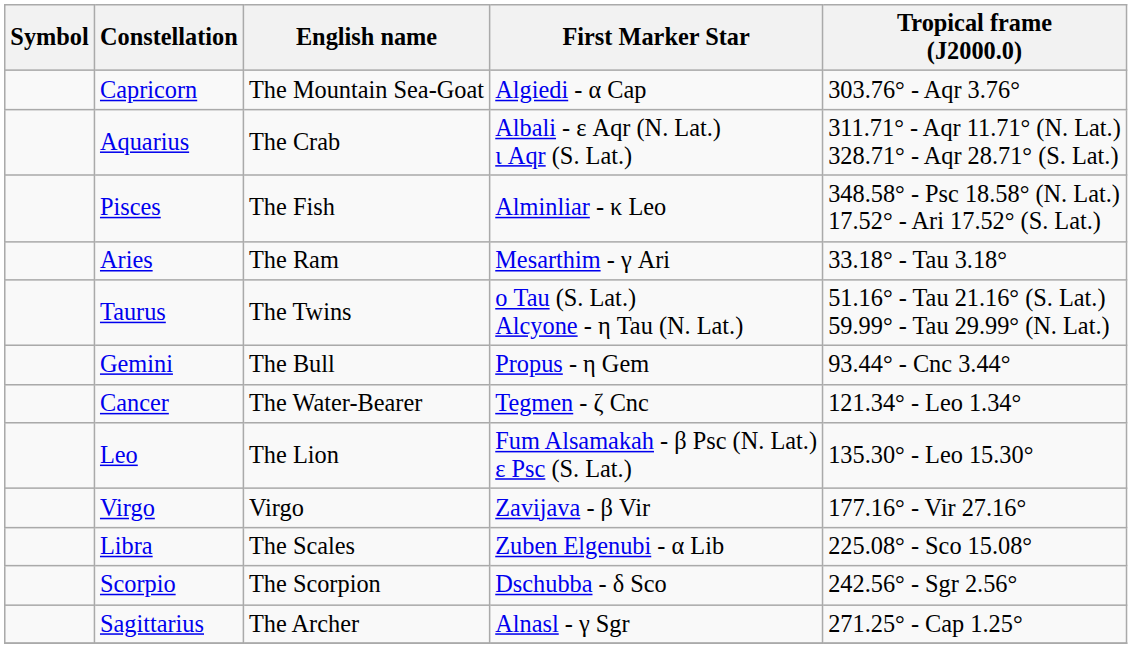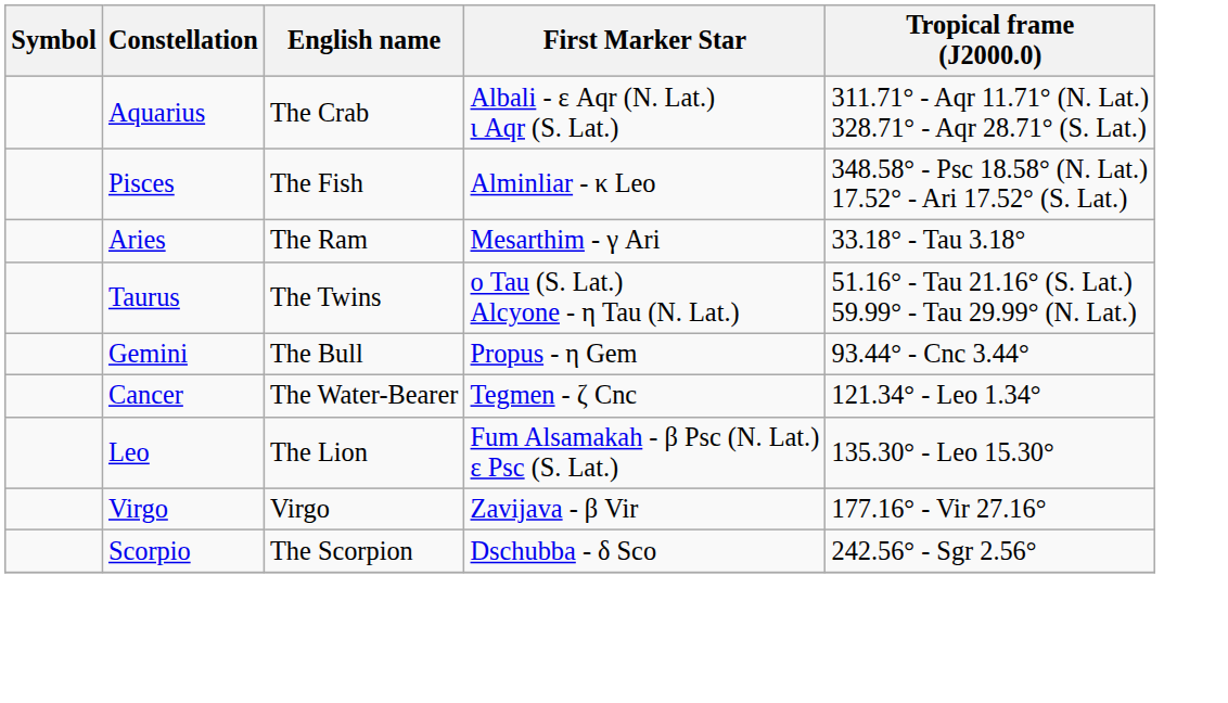- row: Capricorn | The Mountain Sea-Goat | Algiedi - α Cap | 303.76° - Aqr 3.76°
- row: Libra | The Scales | Zuben Elgenubi - α Lib | 225.08° - Sco 15.08°
- row: Sagittarius | The Archer | Alnasl - γ Sgr | 271.25° - Cap 1.25°
